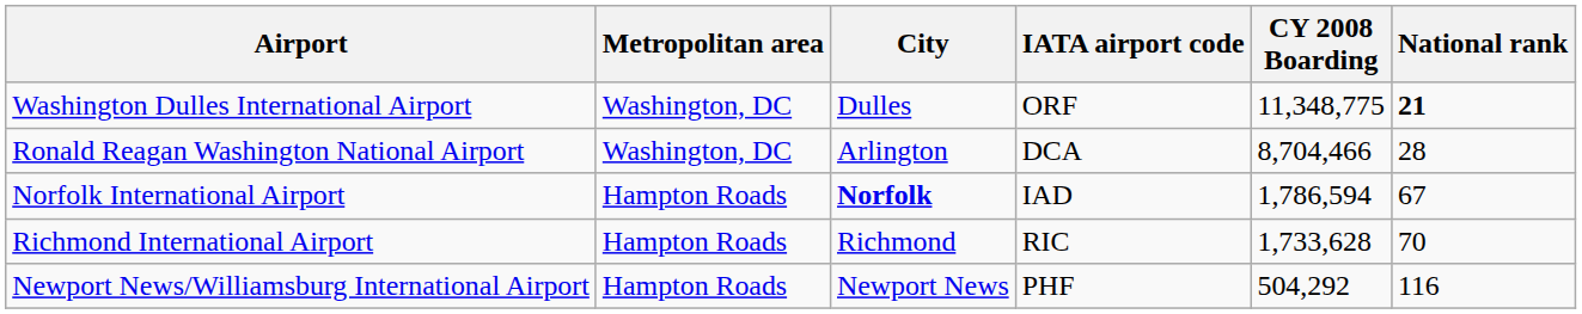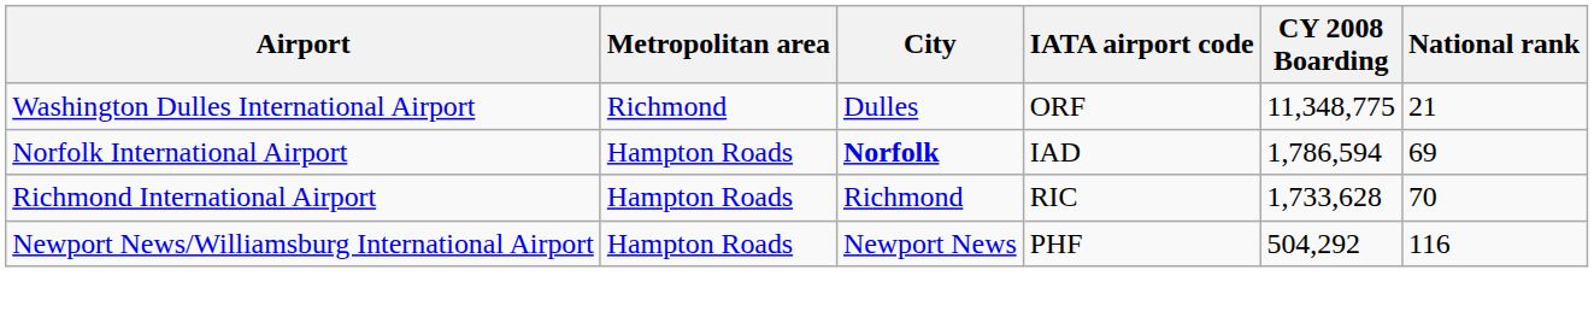Washington Dulles International Airport | Metropolitan area: Washington, DC -> Richmond
Washington Dulles International Airport | National rank: bold -> normal
- row: Ronald Reagan Washington National Airport | Washington, DC | Arlington | DCA | 8,704,466 | 28
Norfolk International Airport | National rank: 67 -> 69
